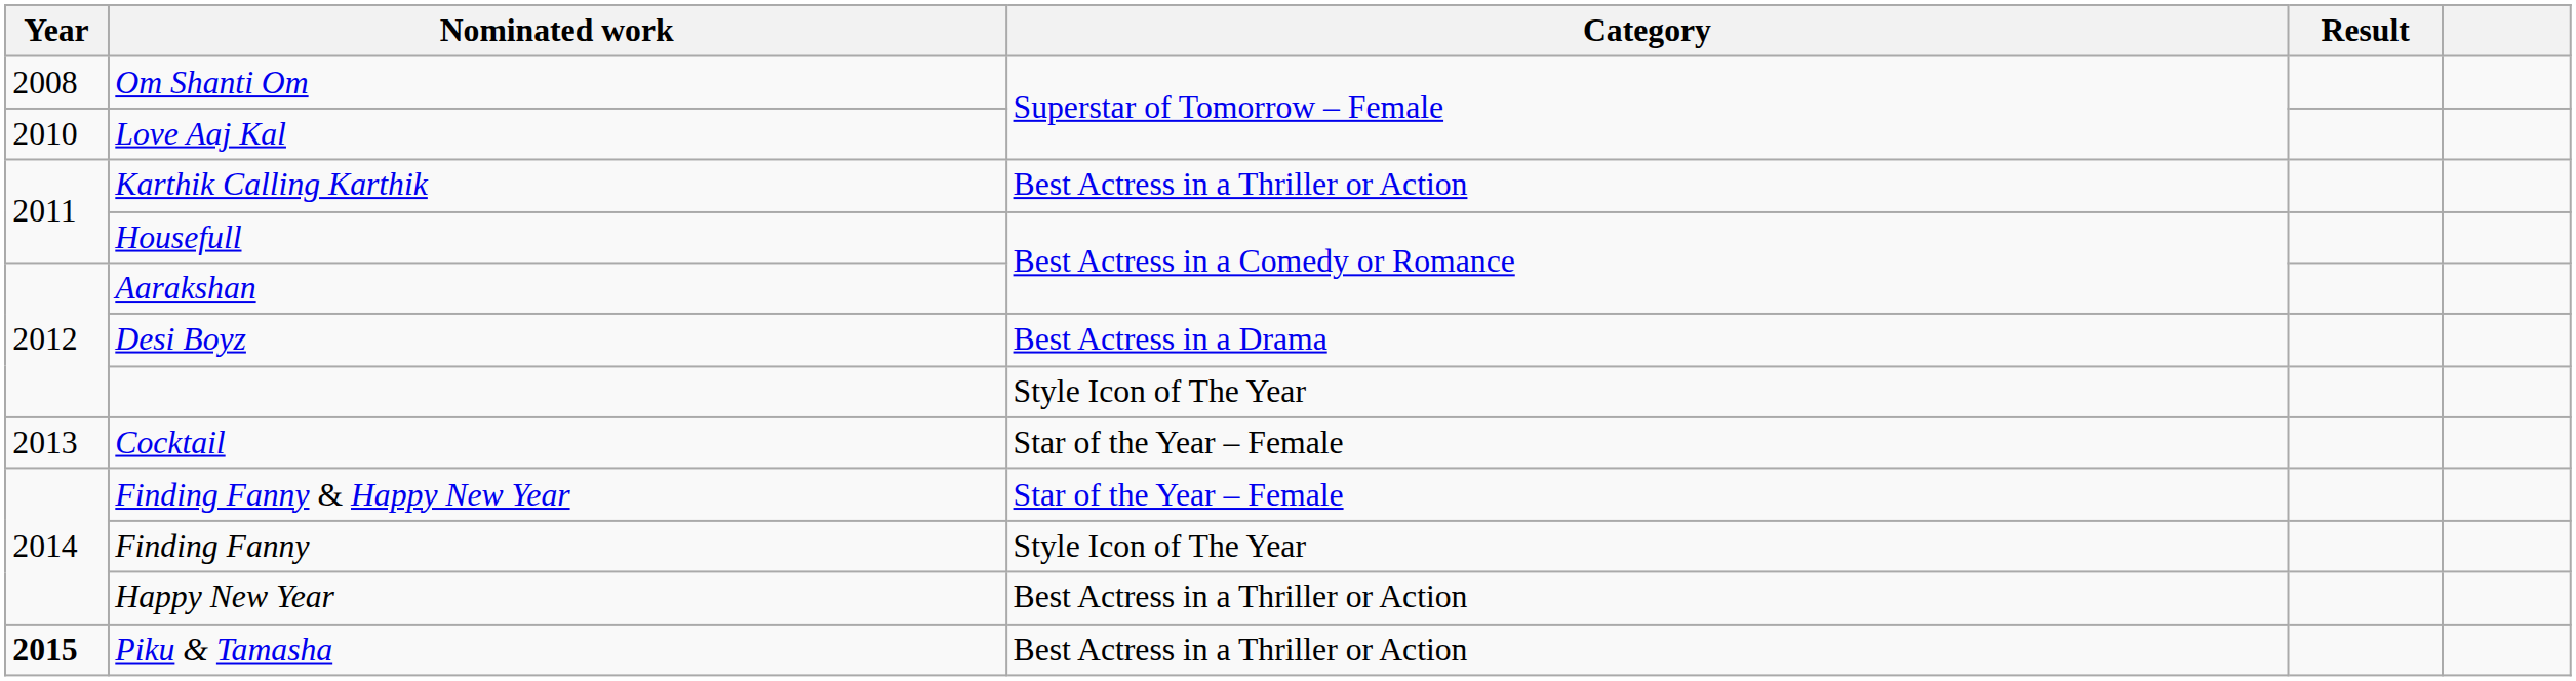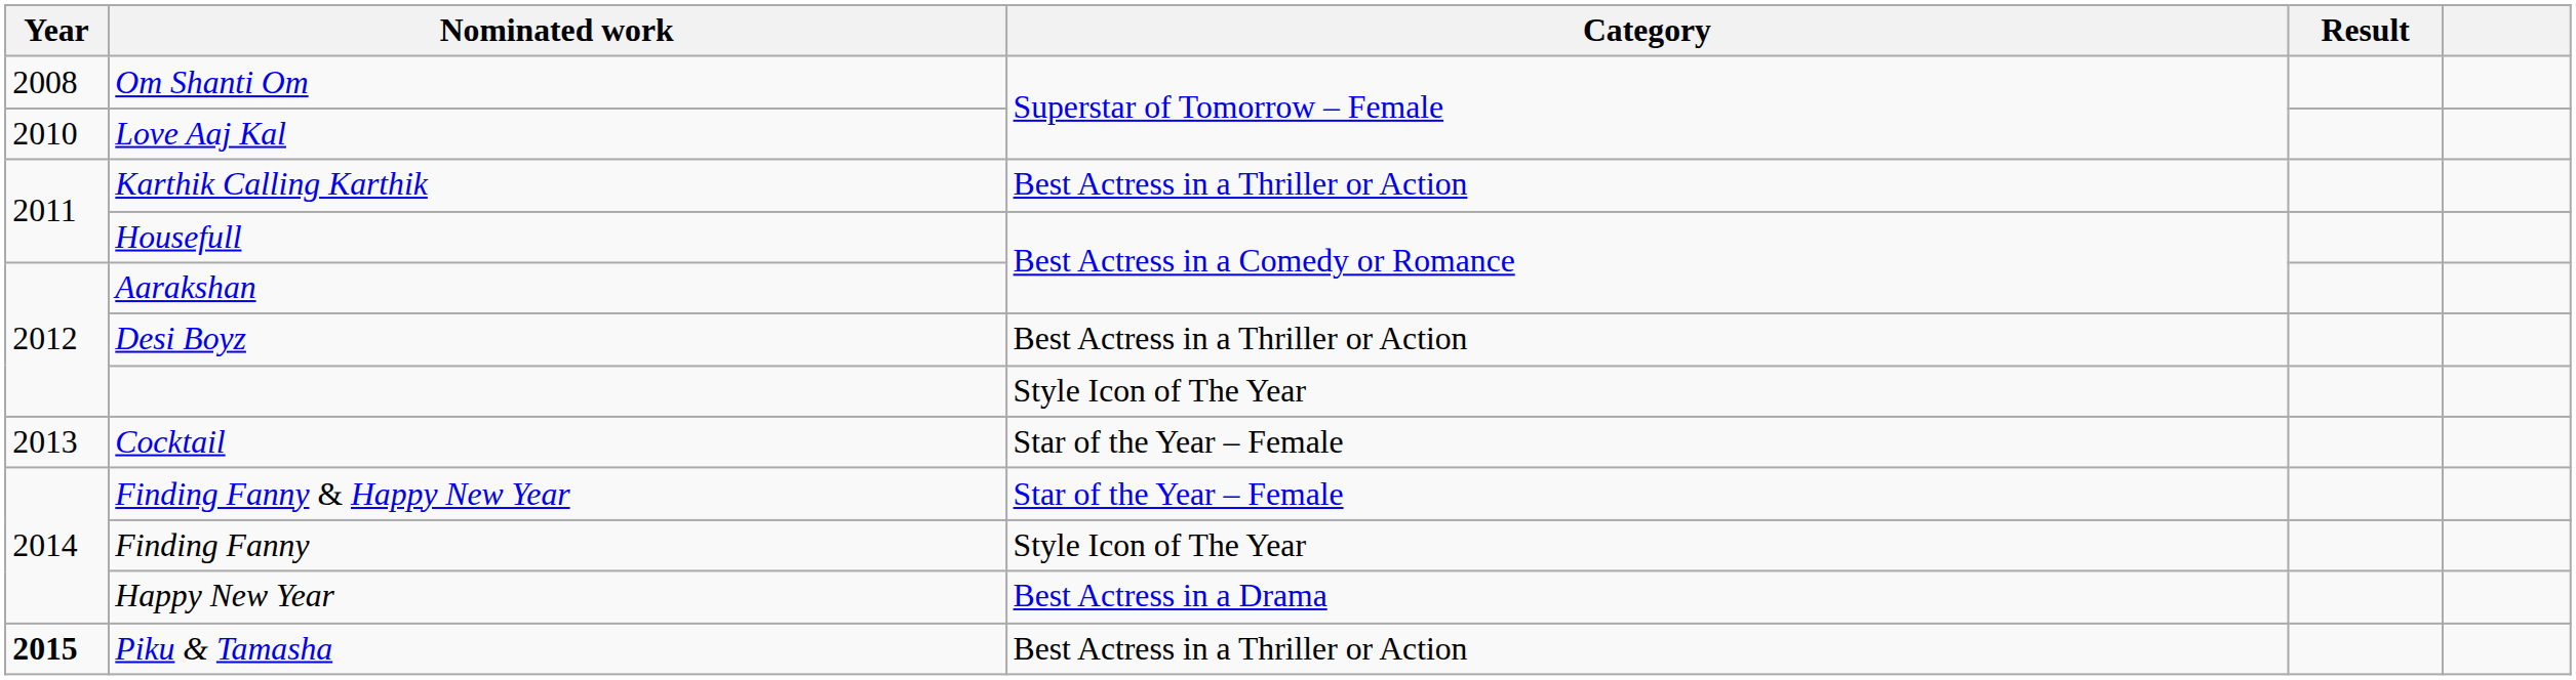Desi Boyz | Category: Best Actress in a Drama -> Best Actress in a Thriller or Action
Happy New Year | Category: Best Actress in a Thriller or Action -> Best Actress in a Drama
